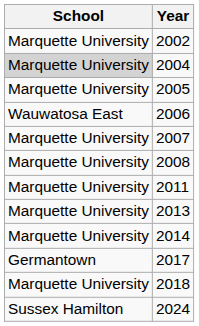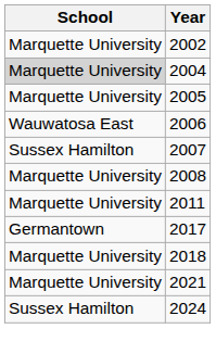2007 | School: Marquette University -> Sussex Hamilton
- row: Marquette University | 2013
- row: Marquette University | 2014
+ row: Marquette University | 2021
